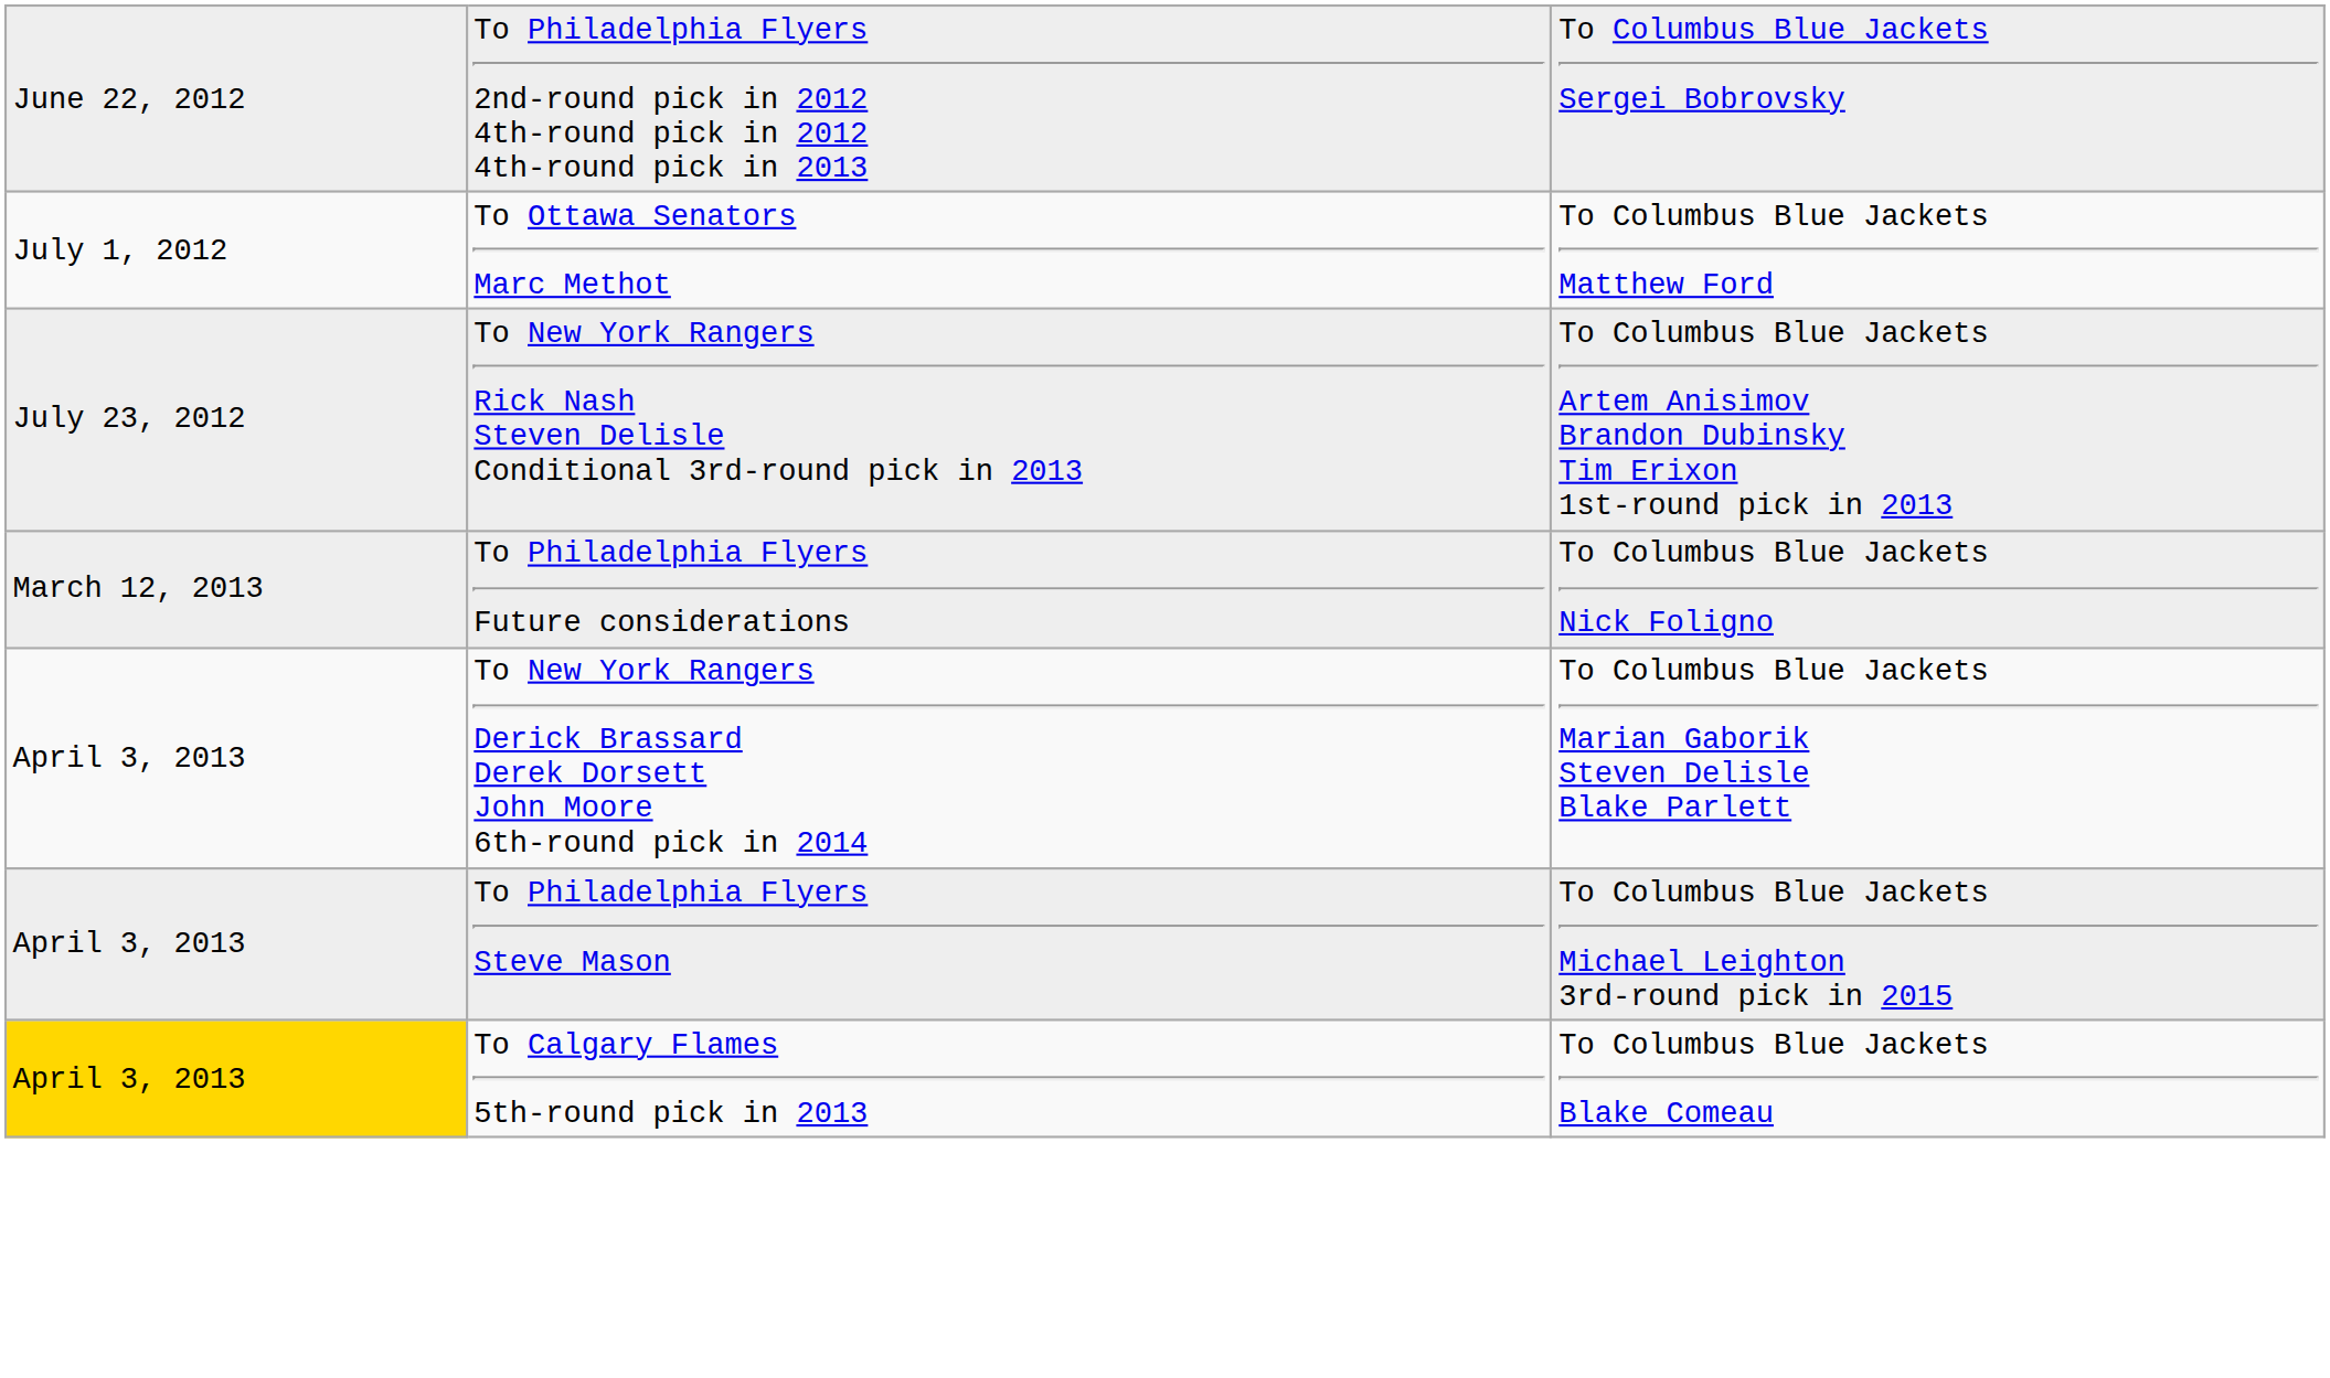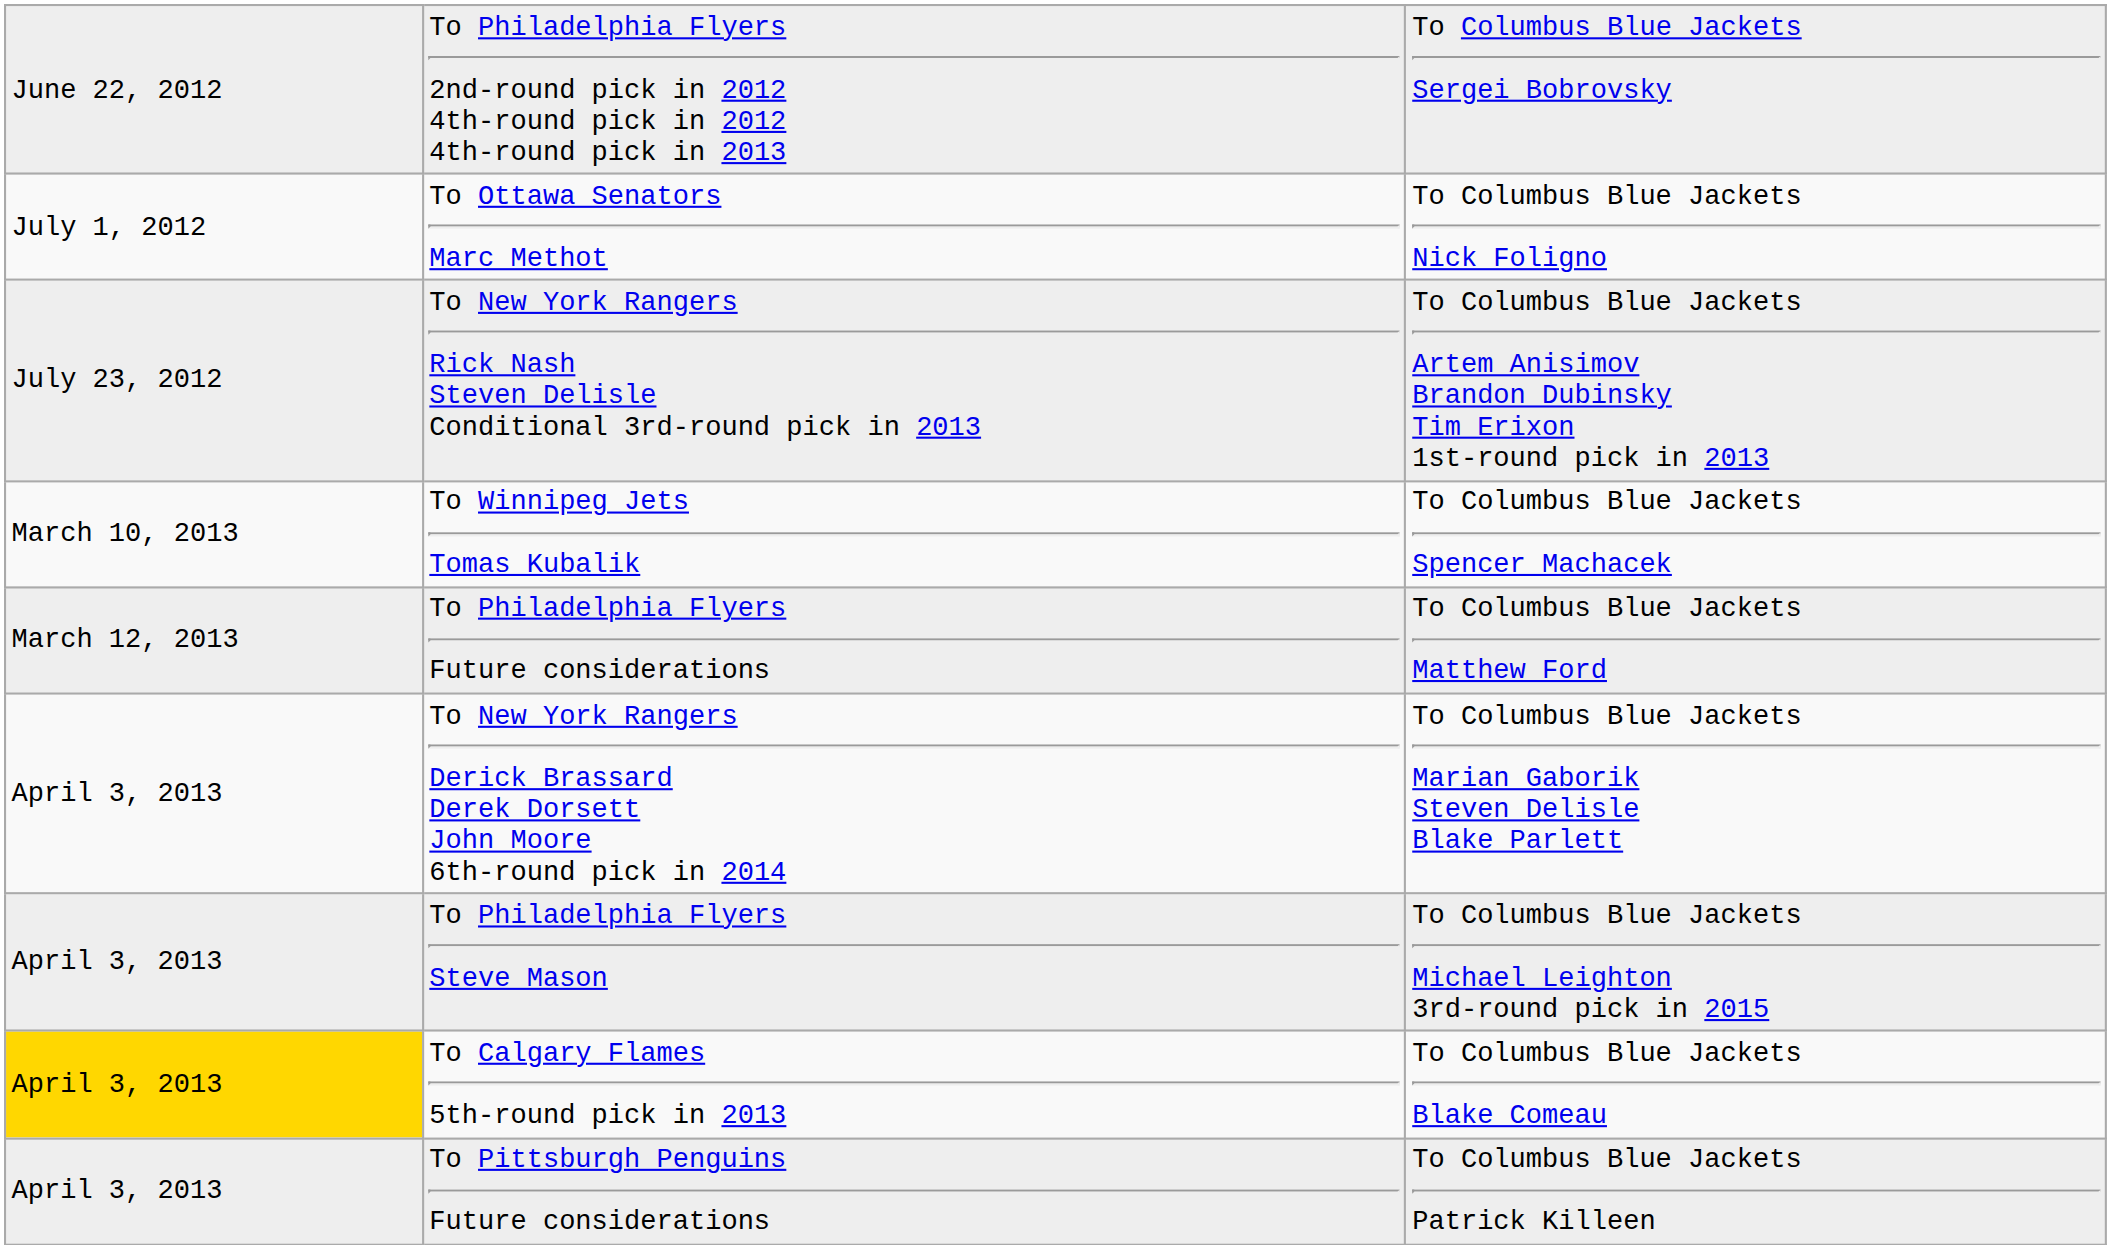To Ottawa Senators Marc Methot | column 3: To Columbus Blue Jackets Matthew Ford -> To Columbus Blue Jackets Nick Foligno
+ row: March 10, 2013 | To Winnipeg Jets Tomas Kubalik | To Columbus Blue Jackets Spencer Machacek
To Philadelphia Flyers Future considerations | column 3: To Columbus Blue Jackets Nick Foligno -> To Columbus Blue Jackets Matthew Ford
+ row: April 3, 2013 | To Pittsburgh Penguins Future considerations | To Columbus Blue Jackets Patrick Killeen
